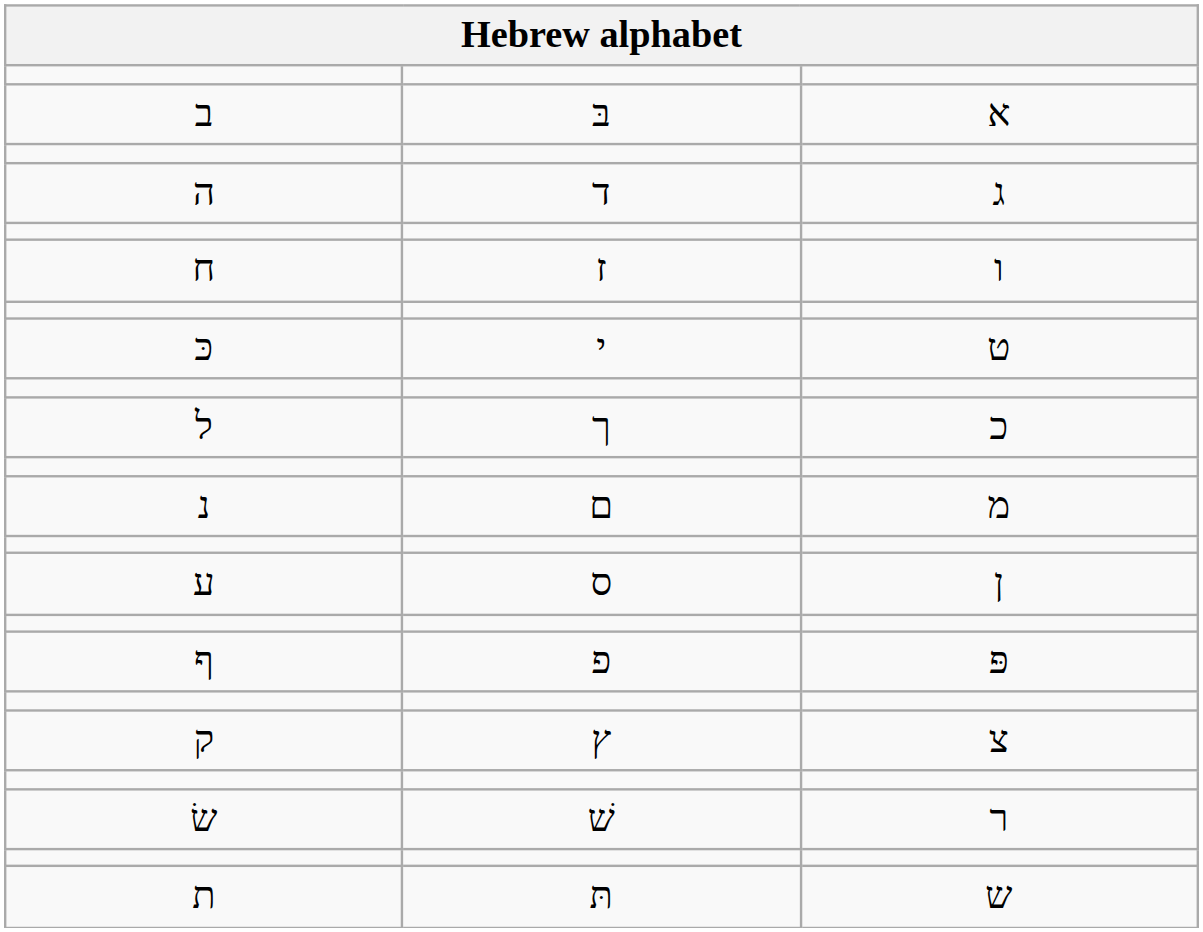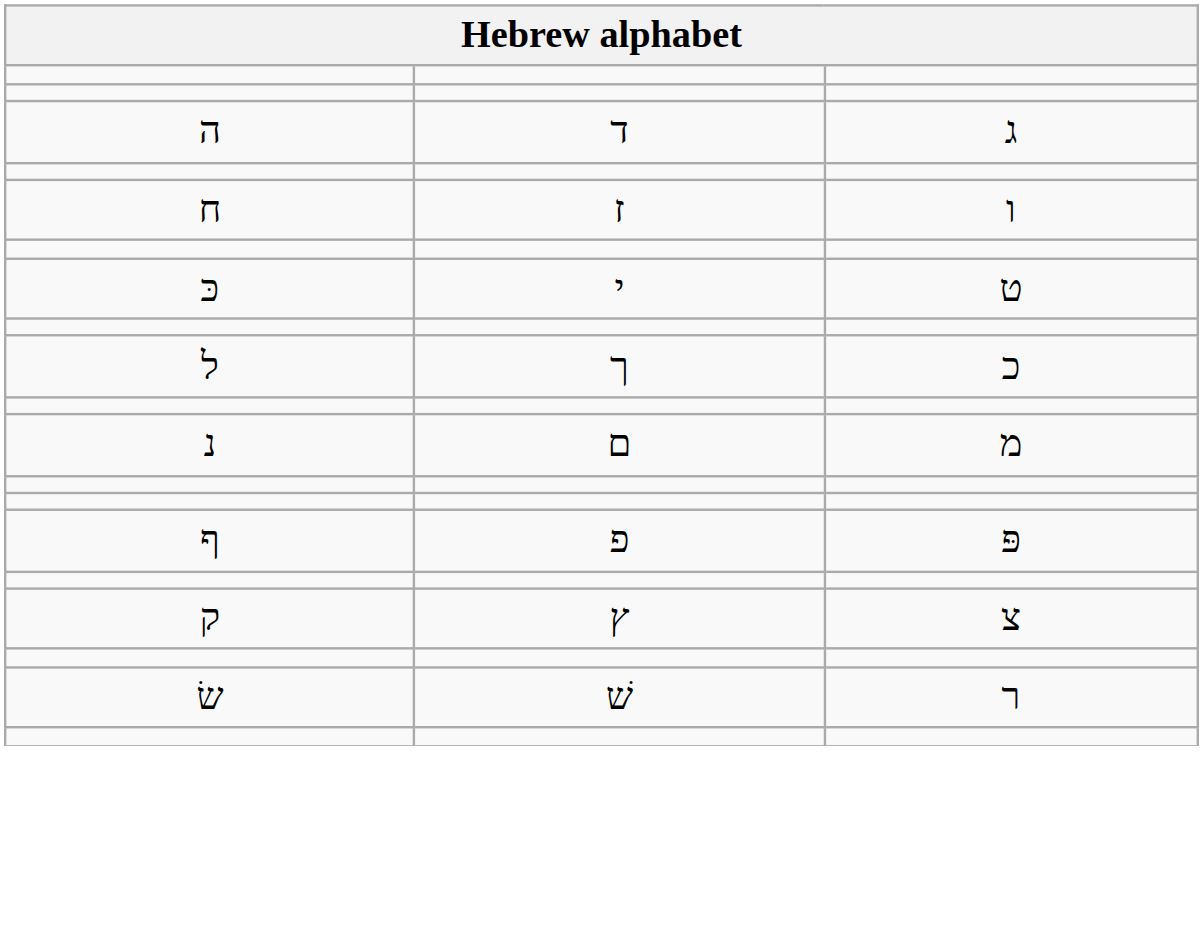- row: ב | בּ | א
- row: ע | ס | ן
- row: ת | תּ | ש
